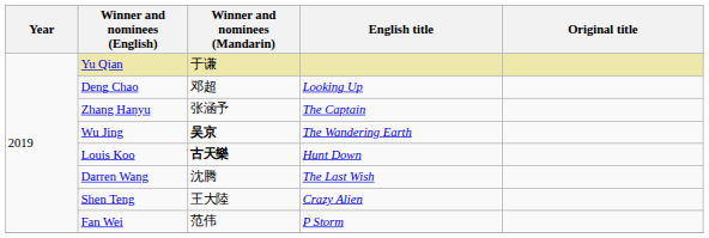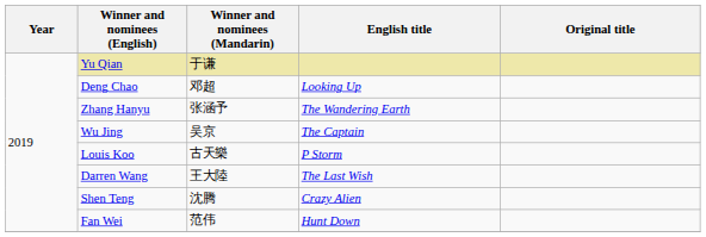Zhang Hanyu | English title: The Captain -> The Wandering Earth
Wu Jing | Winner and nominees (Mandarin): bold -> normal
Wu Jing | English title: The Wandering Earth -> The Captain
Louis Koo | Winner and nominees (Mandarin): bold -> normal
Louis Koo | English title: Hunt Down -> P Storm
Darren Wang | Winner and nominees (Mandarin): 沈腾 -> 王大陸
Shen Teng | Winner and nominees (Mandarin): 王大陸 -> 沈腾
Fan Wei | English title: P Storm -> Hunt Down
